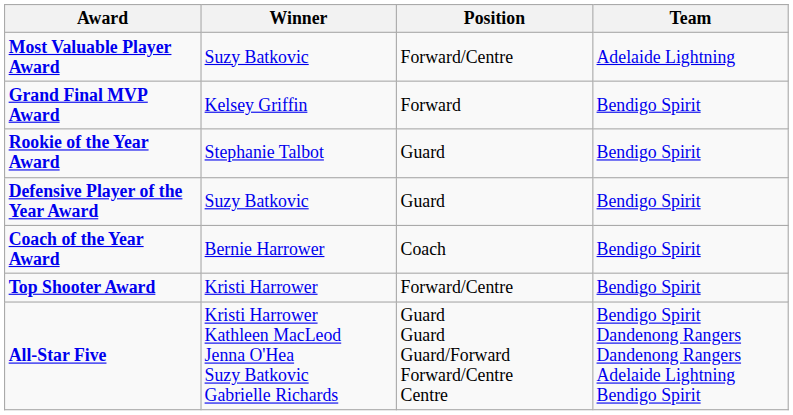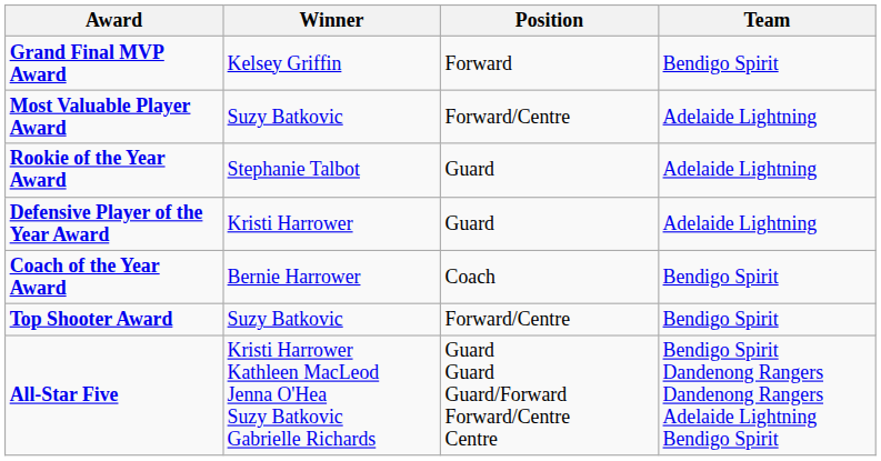rows swapped: Most Valuable Player Award <-> Grand Final MVP Award
Rookie of the Year Award | Team: Bendigo Spirit -> Adelaide Lightning
Defensive Player of the Year Award | Winner: Suzy Batkovic -> Kristi Harrower
Defensive Player of the Year Award | Team: Bendigo Spirit -> Adelaide Lightning
Top Shooter Award | Winner: Kristi Harrower -> Suzy Batkovic
